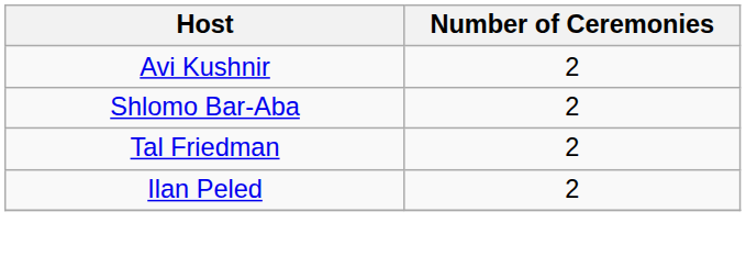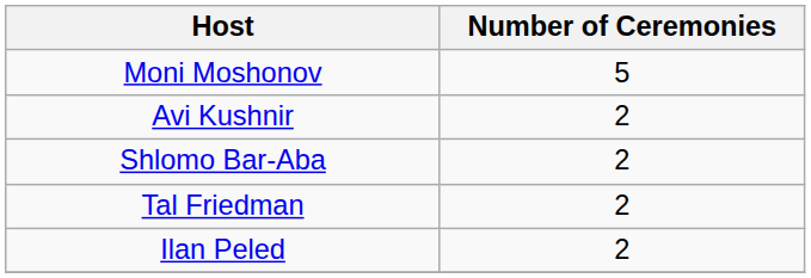+ row: Moni Moshonov | 5
